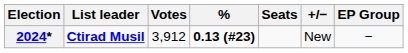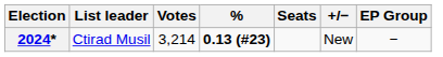2024* | List leader: bold -> normal
2024* | Votes: 3,912 -> 3,214
